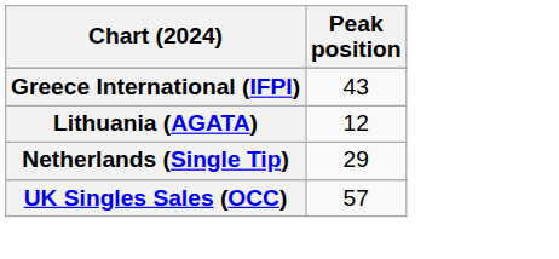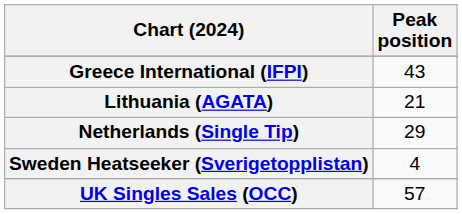Lithuania (AGATA) | Peak position: 12 -> 21
+ row: Sweden Heatseeker (Sverigetopplistan) | 4
